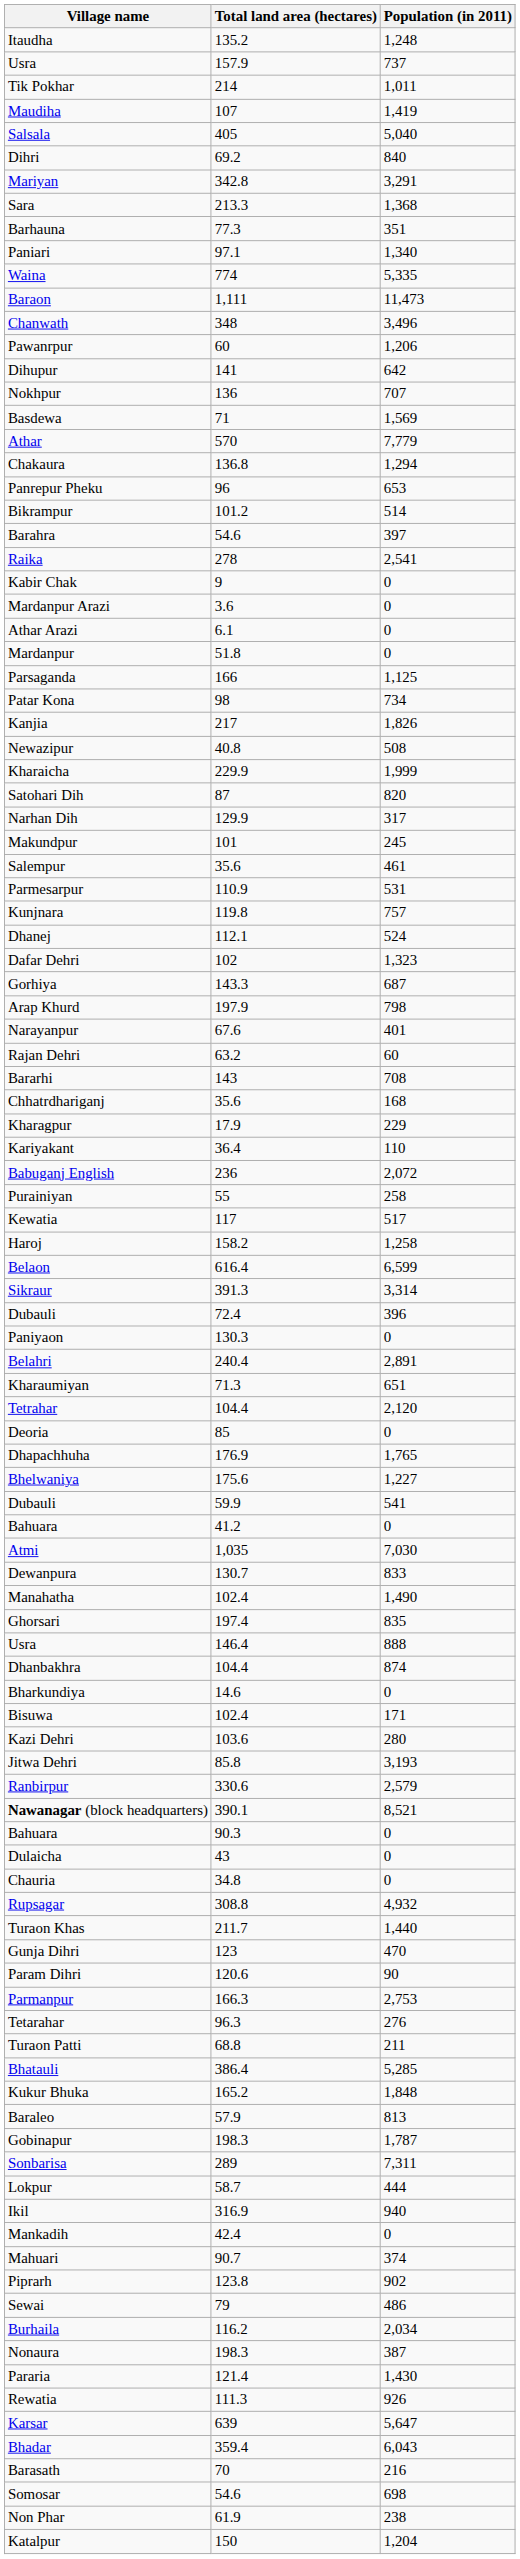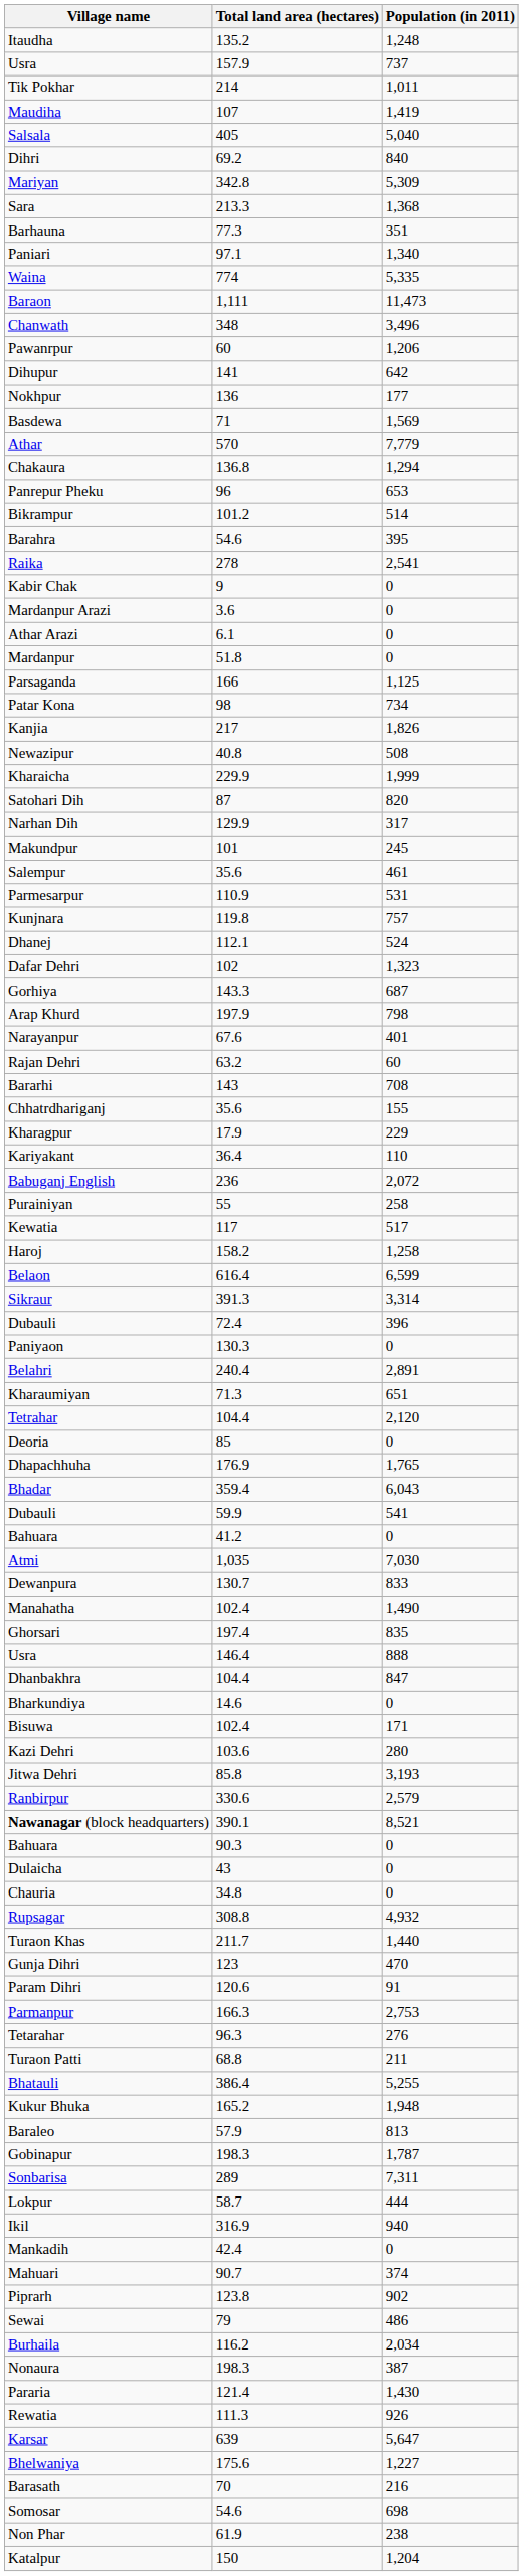Mariyan | Population (in 2011): 3,291 -> 5,309
Nokhpur | Population (in 2011): 707 -> 177
Barahra | Population (in 2011): 397 -> 395
Chhatrdhariganj | Population (in 2011): 168 -> 155
rows swapped: Bhadar <-> Bhelwaniya
Dhanbakhra | Population (in 2011): 874 -> 847
Param Dihri | Population (in 2011): 90 -> 91
Bhatauli | Population (in 2011): 5,285 -> 5,255
Kukur Bhuka | Population (in 2011): 1,848 -> 1,948
